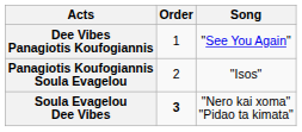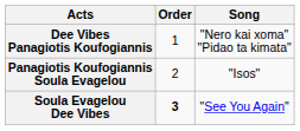Dee Vibes Panagiotis Koufogiannis | Song: "See You Again" -> "Nero kai xoma" "Pidao ta kimata"
Soula Evagelou Dee Vibes | Song: "Nero kai xoma" "Pidao ta kimata" -> "See You Again"
